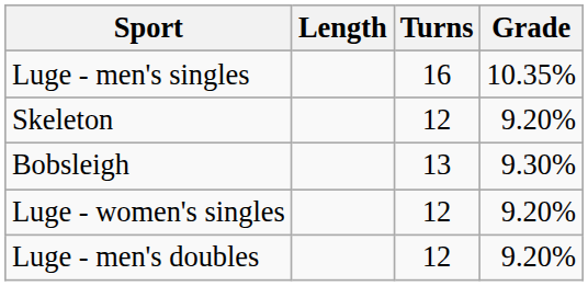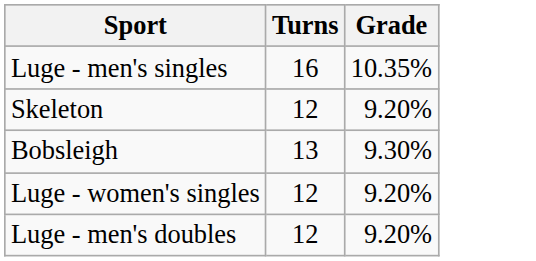- column: Length
